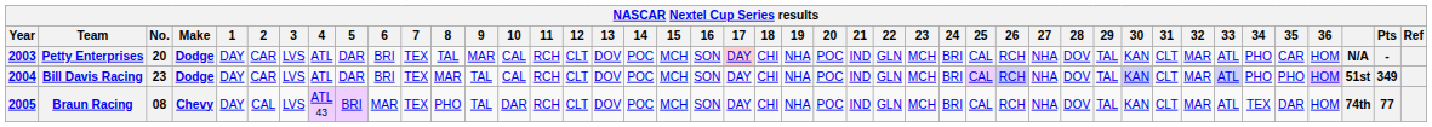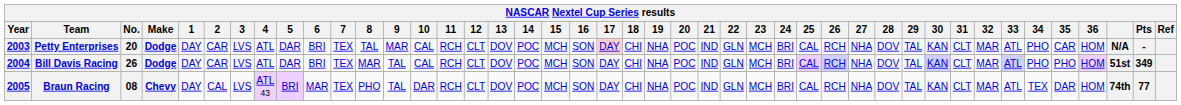Bill Davis Racing | No.: 23 -> 26
